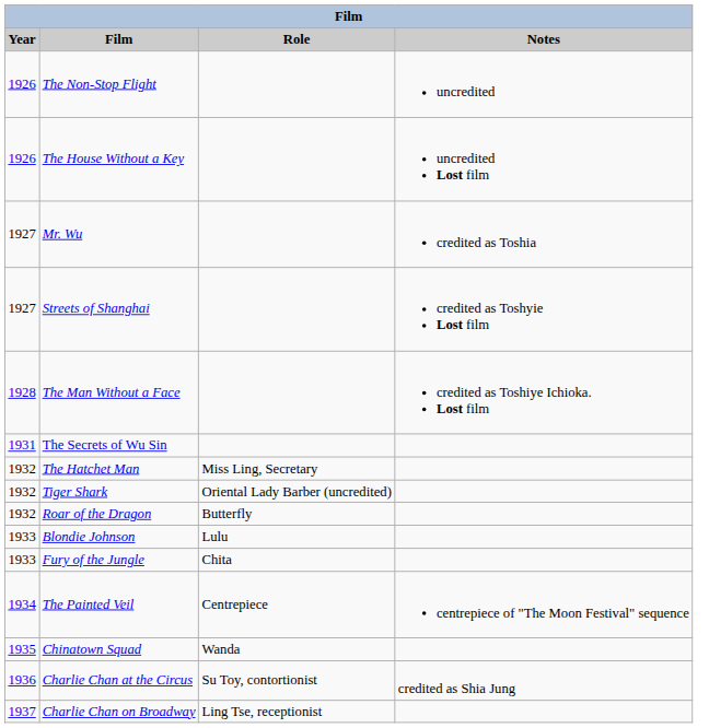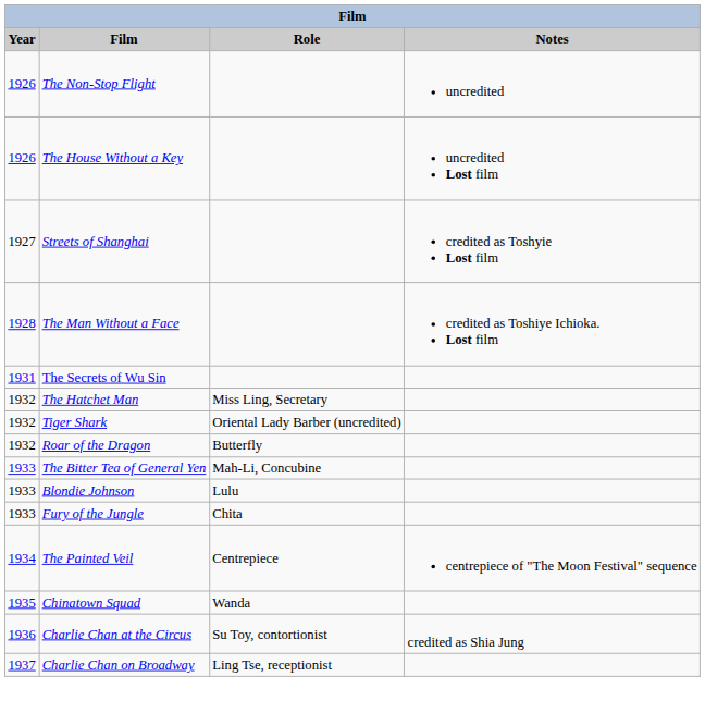- row: 1927 | Mr. Wu | credited as Toshia
+ row: 1933 | The Bitter Tea of General Yen | Mah-Li, Concubine
